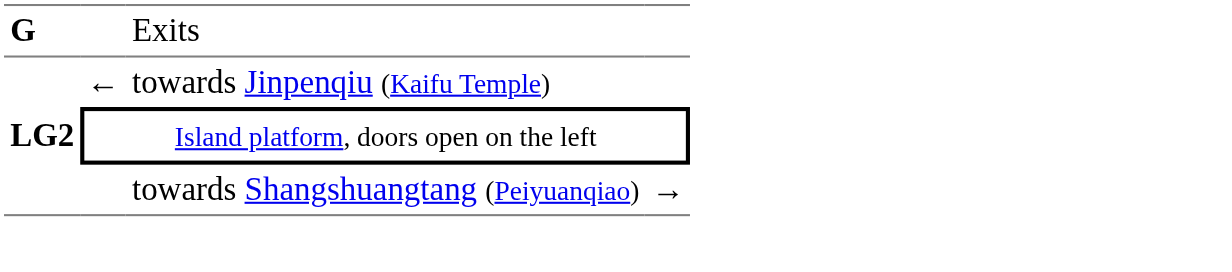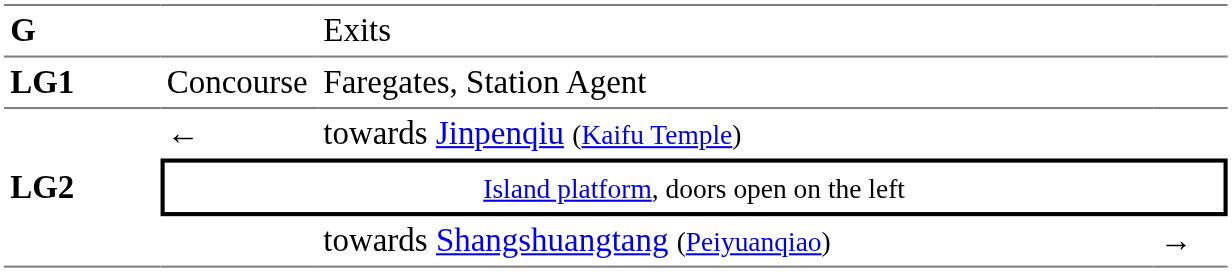+ row: LG1 | Concourse | Faregates, Station Agent
